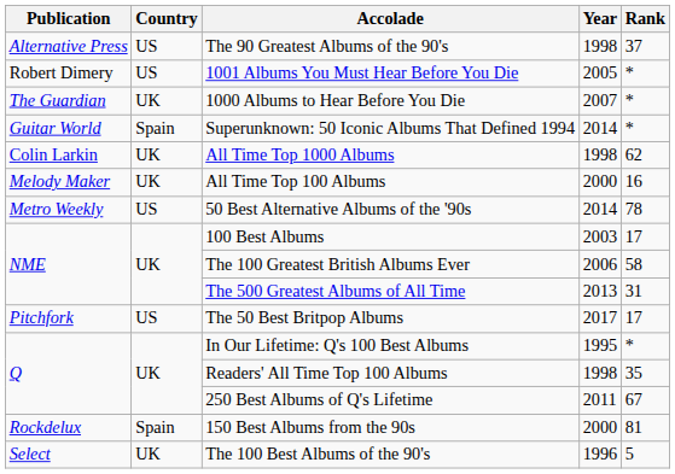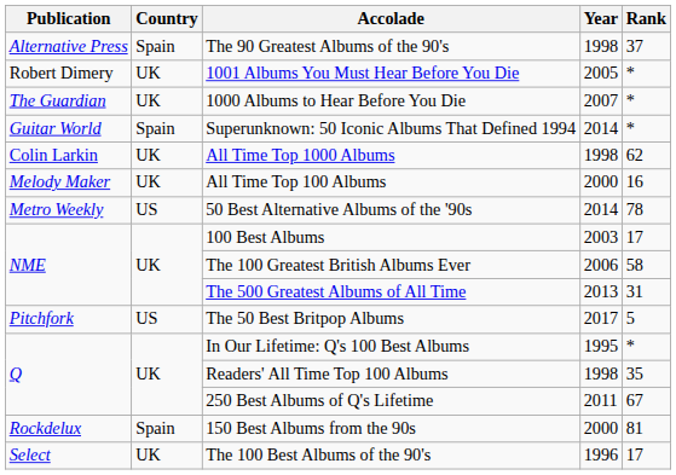The 90 Greatest Albums of the 90's | Country: US -> Spain
1001 Albums You Must Hear Before You Die | Country: US -> UK
The 50 Best Britpop Albums | Rank: 17 -> 5
The 100 Best Albums of the 90's | Rank: 5 -> 17
